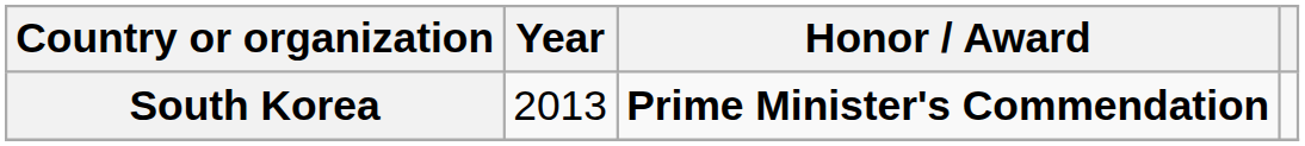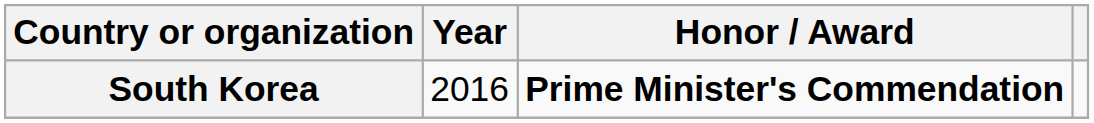South Korea | Year: 2013 -> 2016
